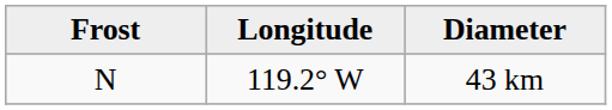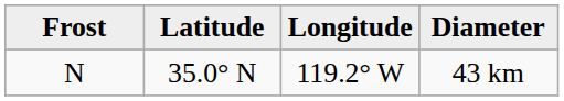+ column: Latitude | 35.0° N
